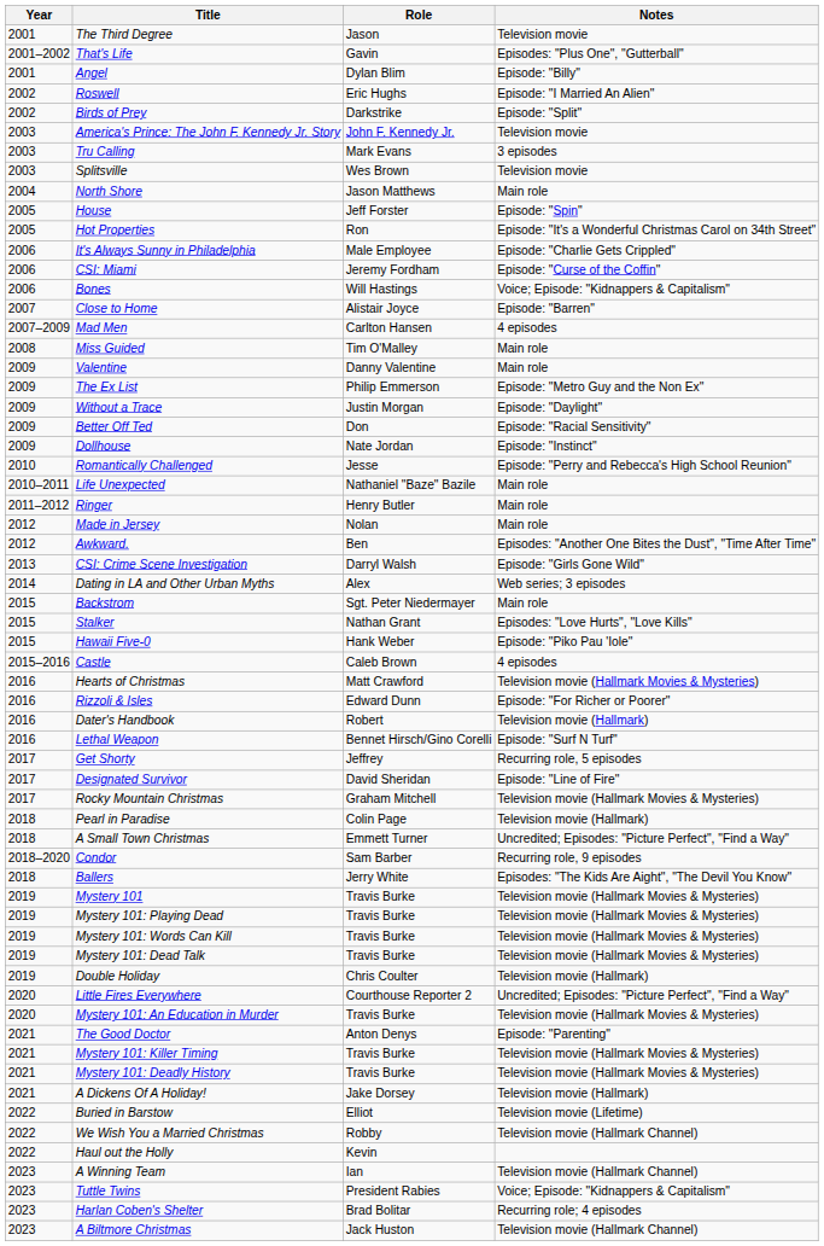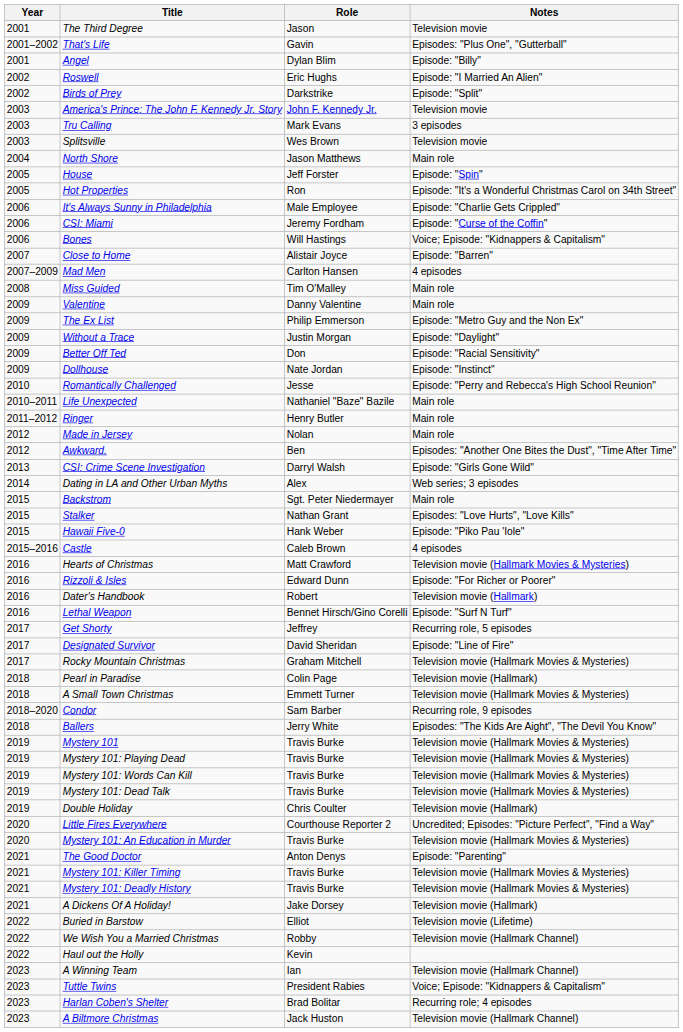A Small Town Christmas | Notes: Uncredited; Episodes: "Picture Perfect", "Find a Way" -> Television movie (Hallmark Movies & Mysteries)
